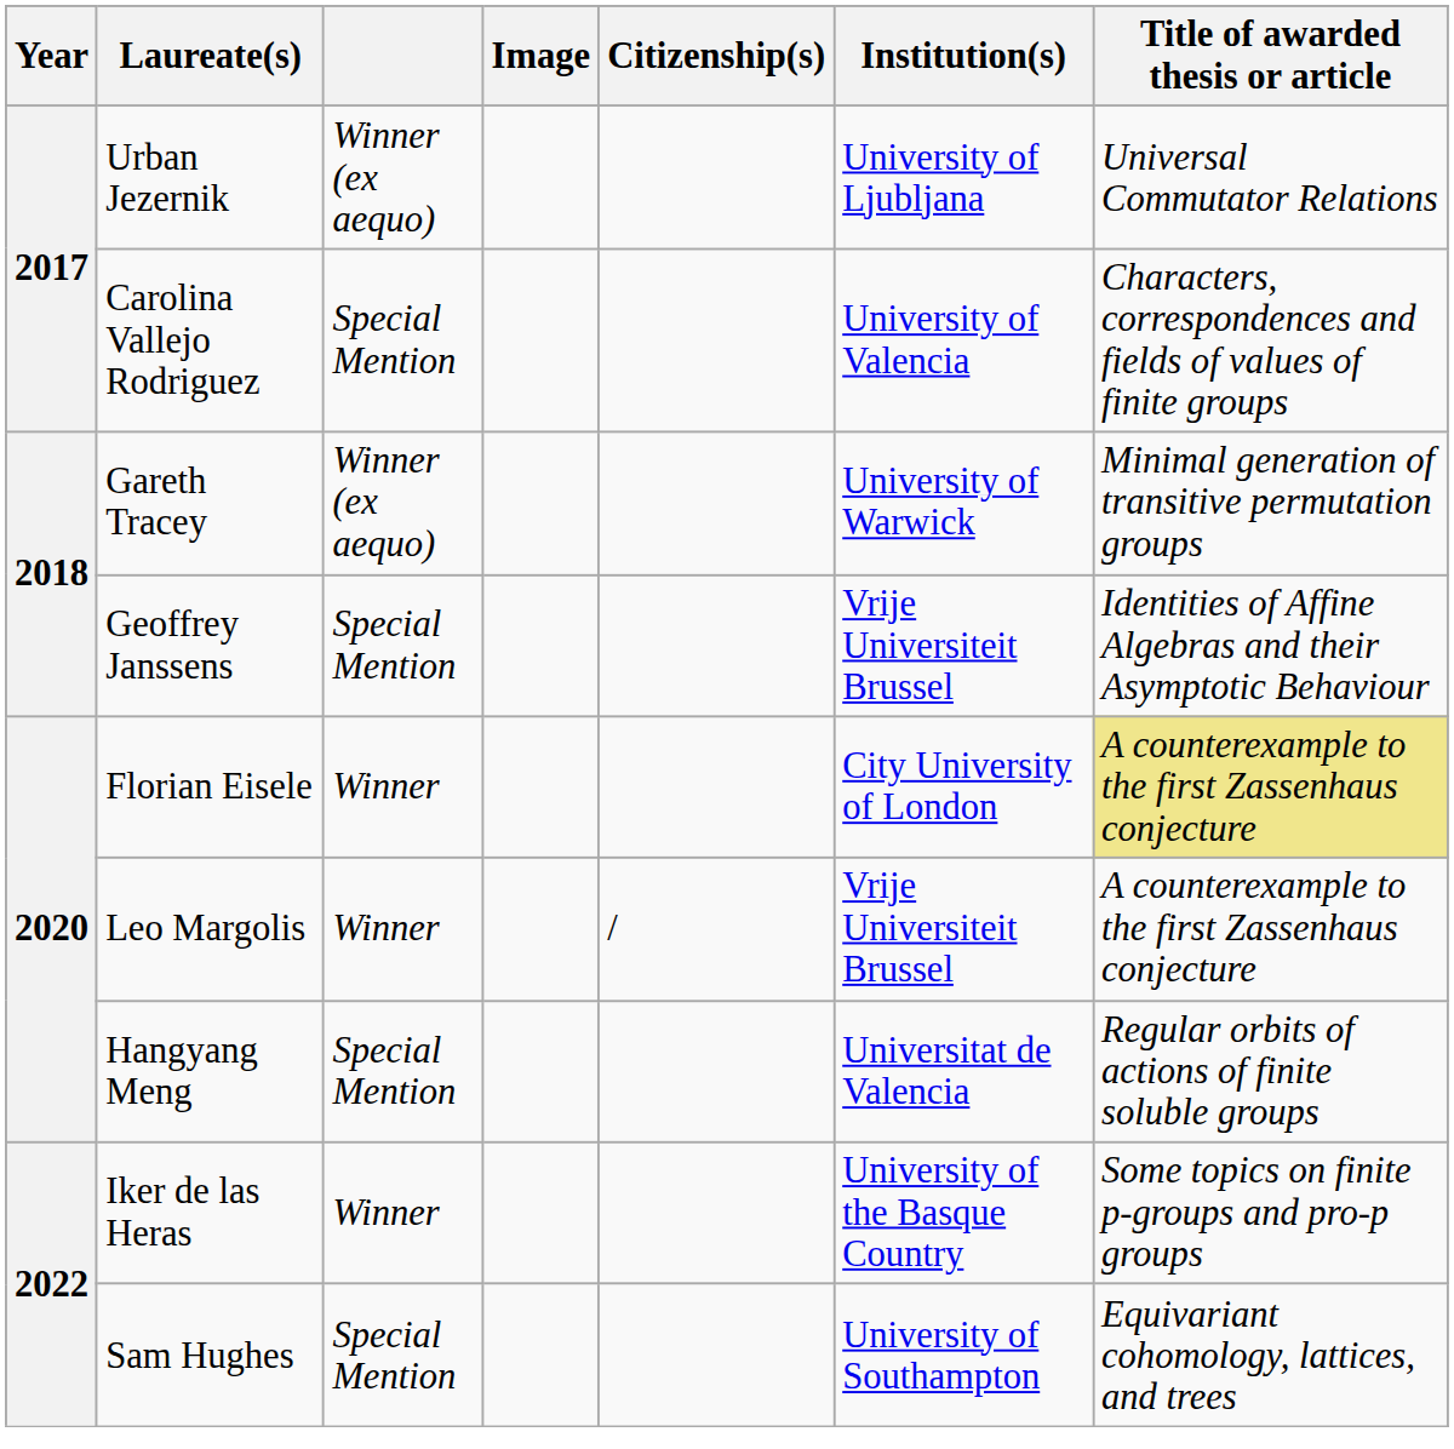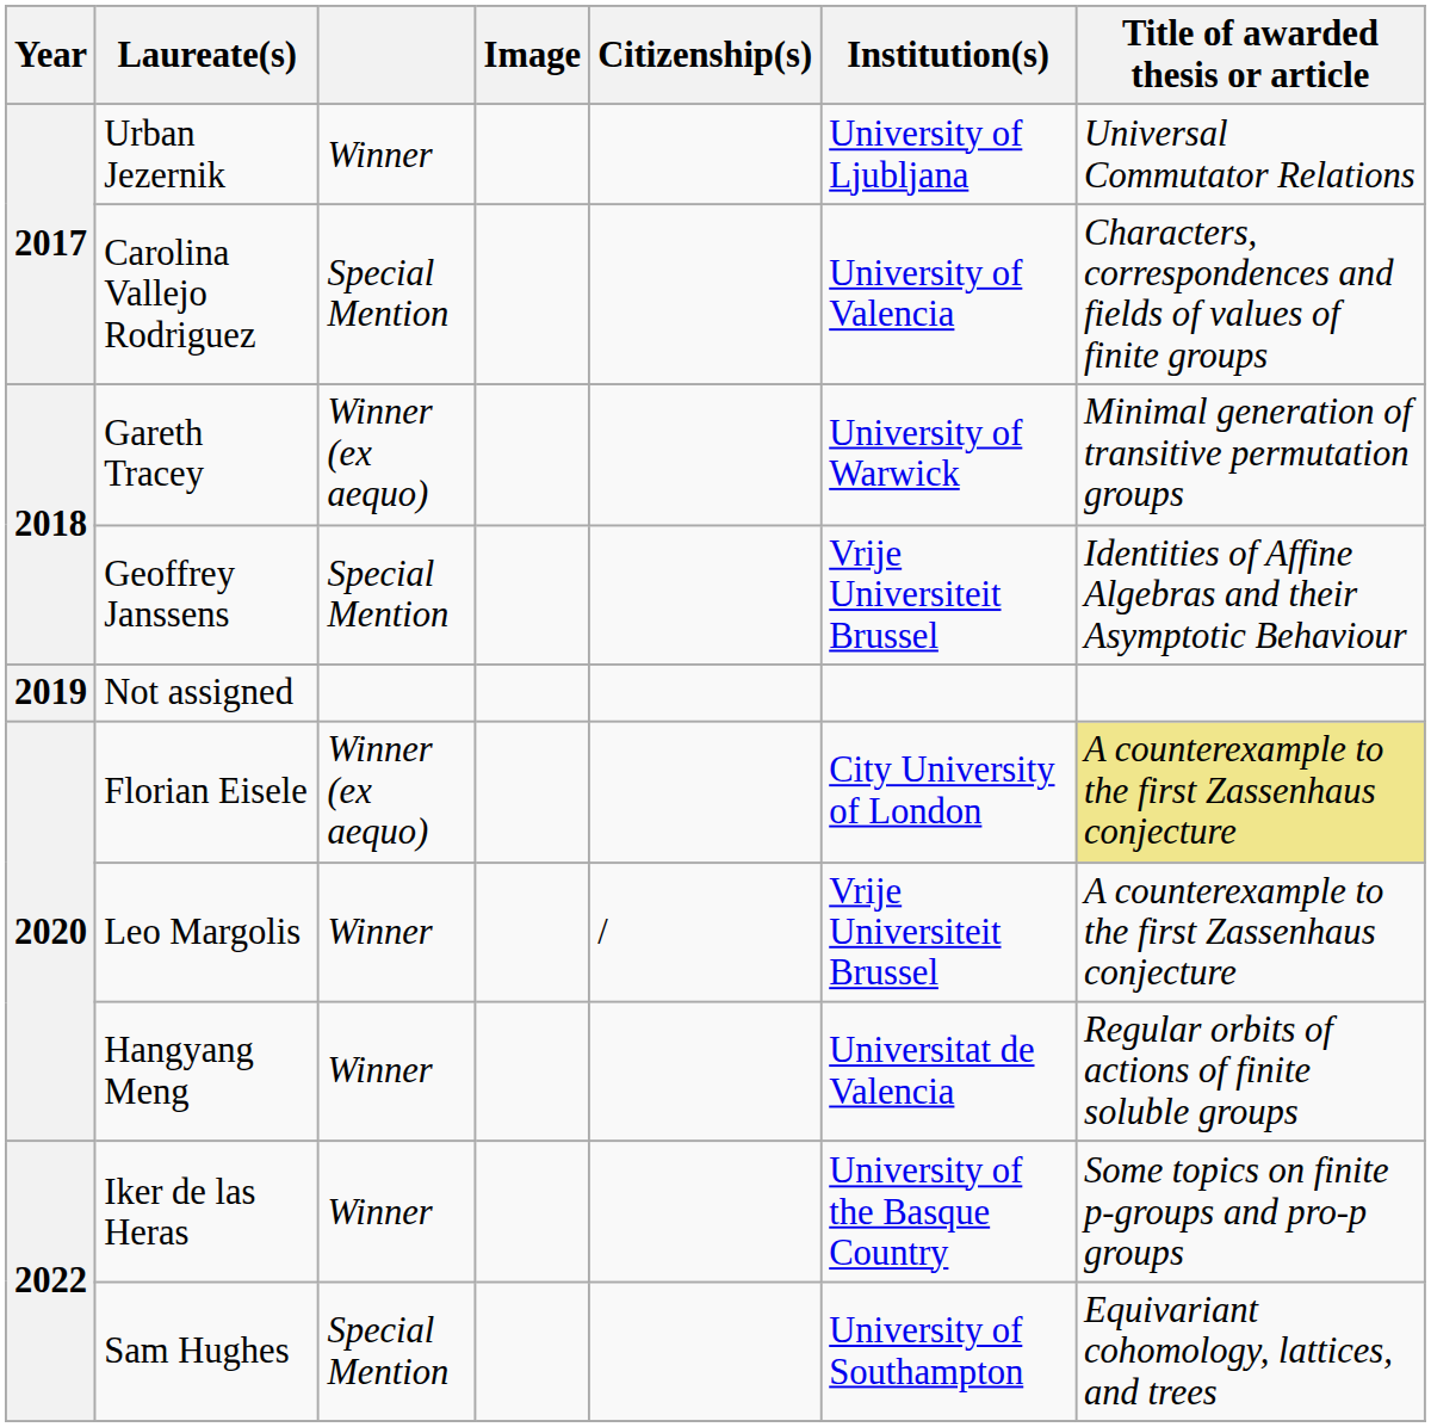Urban Jezernik | column 3: Winner (ex aequo) -> Winner
+ row: 2019 | Not assigned
Florian Eisele | column 3: Winner -> Winner (ex aequo)
Hangyang Meng | column 3: Special Mention -> Winner
